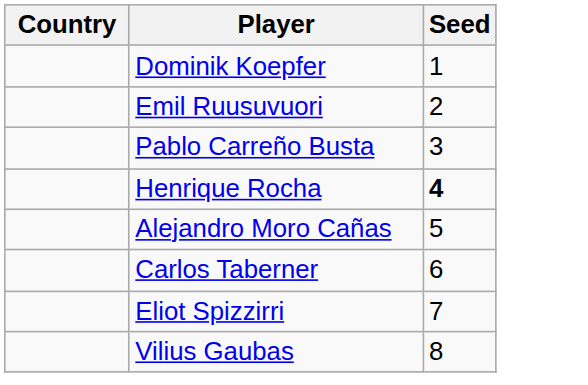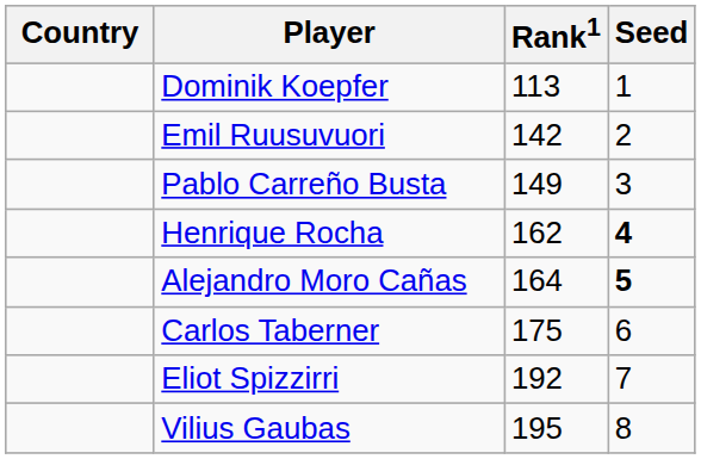+ column: Rank1 | 113 | 142 | 149 | 162 | 164 | 175 | 192 | 195
Alejandro Moro Cañas | Seed: normal -> bold
